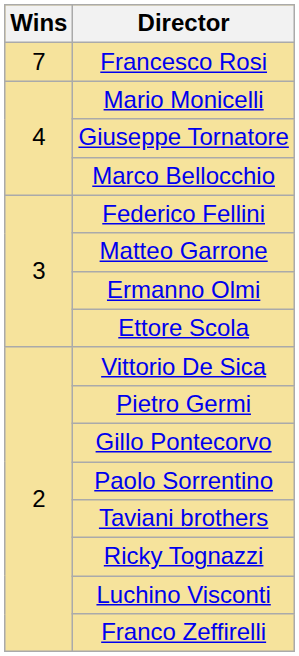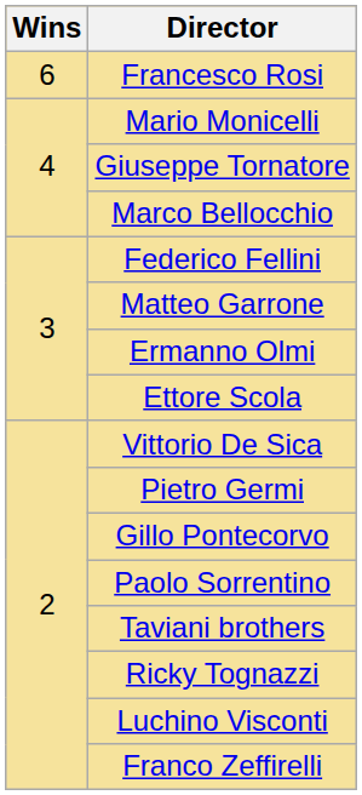Francesco Rosi | Wins: 7 -> 6
